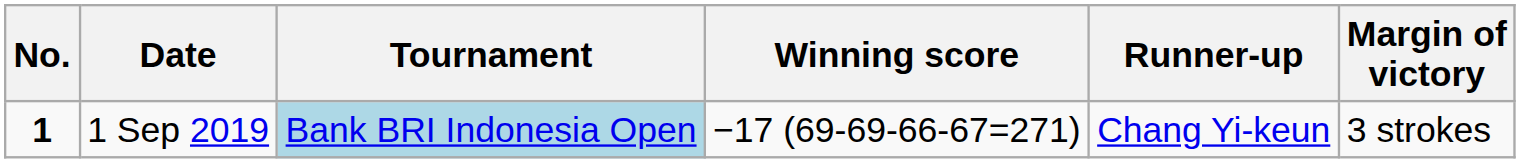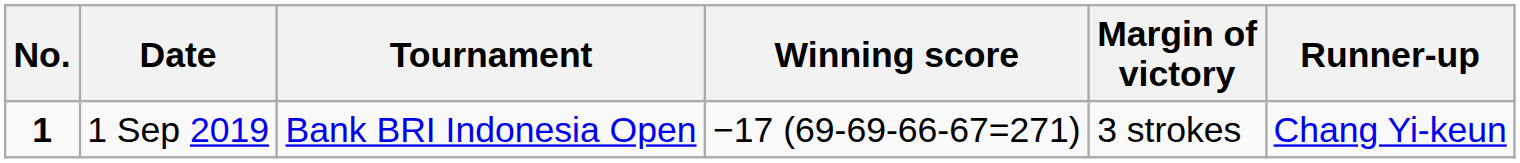columns swapped: Margin of victory <-> Runner-up
1 Sep 2019 | Tournament: lightblue background -> no background
